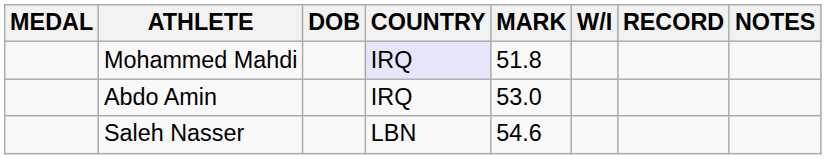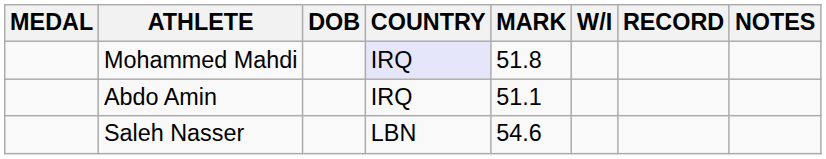Abdo Amin | MARK: 53.0 -> 51.1
